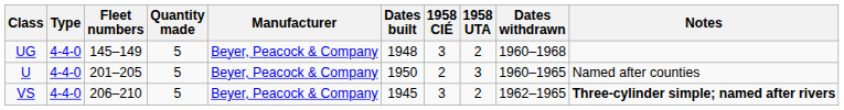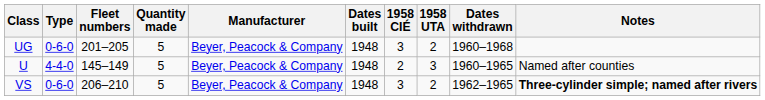UG | Type: 4-4-0 -> 0-6-0
UG | Fleet numbers: 145–149 -> 201–205
U | Fleet numbers: 201–205 -> 145–149
U | Dates built: 1950 -> 1948
VS | Type: 4-4-0 -> 0-6-0
VS | Dates built: 1945 -> 1948
